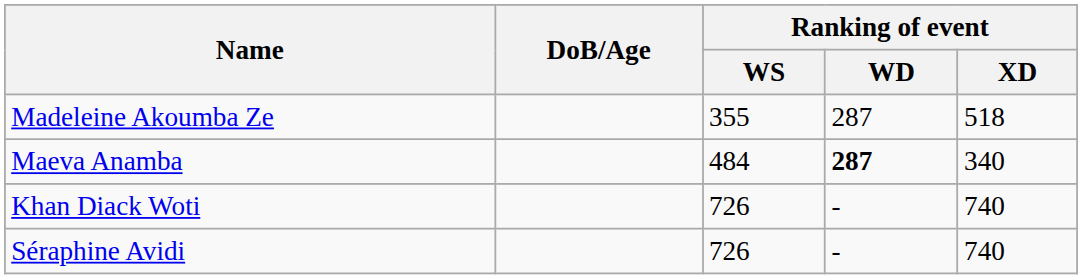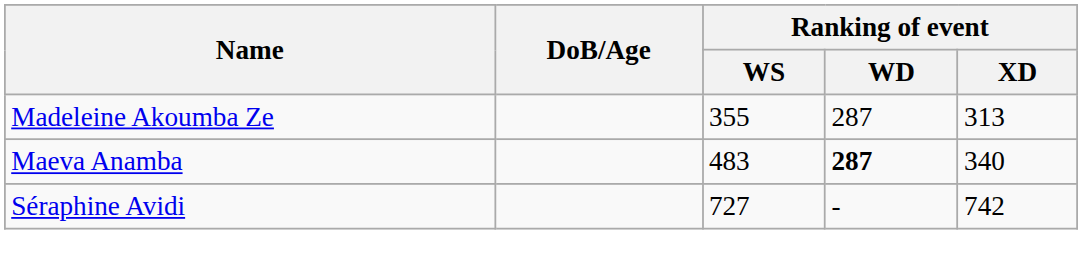Madeleine Akoumba Ze | Ranking of event / XD: 518 -> 313
Maeva Anamba | Ranking of event / WS: 484 -> 483
- row: Khan Diack Woti | 726 | - | 740
Séraphine Avidi | Ranking of event / WS: 726 -> 727
Séraphine Avidi | Ranking of event / XD: 740 -> 742
